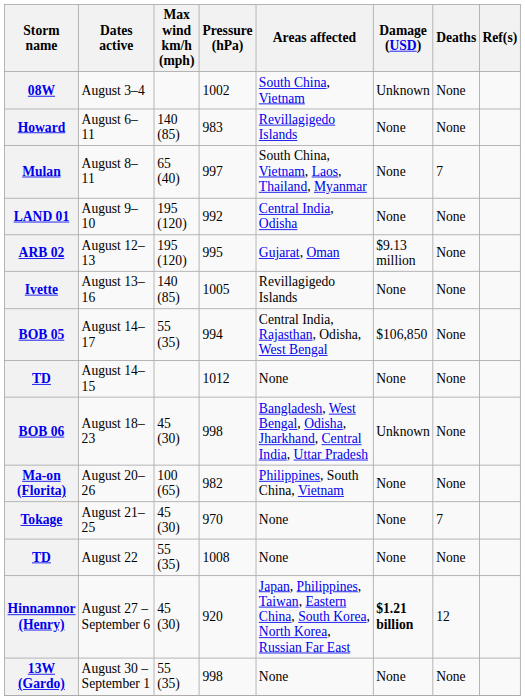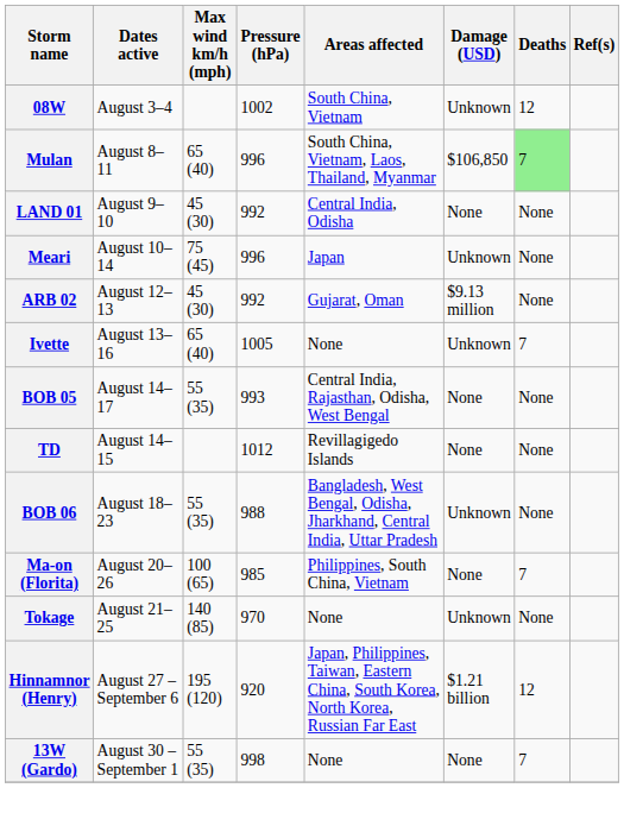08W | Deaths: None -> 12
- row: Howard | August 6–11 | 140 (85) | 983 | Revillagigedo Islands | None | None
Mulan | Pressure (hPa): 997 -> 996
Mulan | Damage (USD): None -> $106,850
Mulan | Deaths: no background -> lightgreen background
LAND 01 | Max wind km/h (mph): 195 (120) -> 45 (30)
+ row: Meari | August 10–14 | 75 (45) | 996 | Japan | Unknown | None
ARB 02 | Max wind km/h (mph): 195 (120) -> 45 (30)
ARB 02 | Pressure (hPa): 995 -> 992
Ivette | Max wind km/h (mph): 140 (85) -> 65 (40)
Ivette | Areas affected: Revillagigedo Islands -> None
Ivette | Damage (USD): None -> Unknown
Ivette | Deaths: None -> 7
BOB 05 | Pressure (hPa): 994 -> 993
BOB 05 | Damage (USD): $106,850 -> None
TD / August 14–15 | Areas affected: None -> Revillagigedo Islands
BOB 06 | Max wind km/h (mph): 45 (30) -> 55 (35)
BOB 06 | Pressure (hPa): 998 -> 988
Ma-on (Florita) | Pressure (hPa): 982 -> 985
Ma-on (Florita) | Deaths: None -> 7
Tokage | Max wind km/h (mph): 45 (30) -> 140 (85)
Tokage | Damage (USD): None -> Unknown
Tokage | Deaths: 7 -> None
- row: TD | August 22 | 55 (35) | 1008 | None | None | None
Hinnamnor (Henry) | Max wind km/h (mph): 45 (30) -> 195 (120)
Hinnamnor (Henry) | Damage (USD): bold -> normal
13W (Gardo) | Deaths: None -> 7
